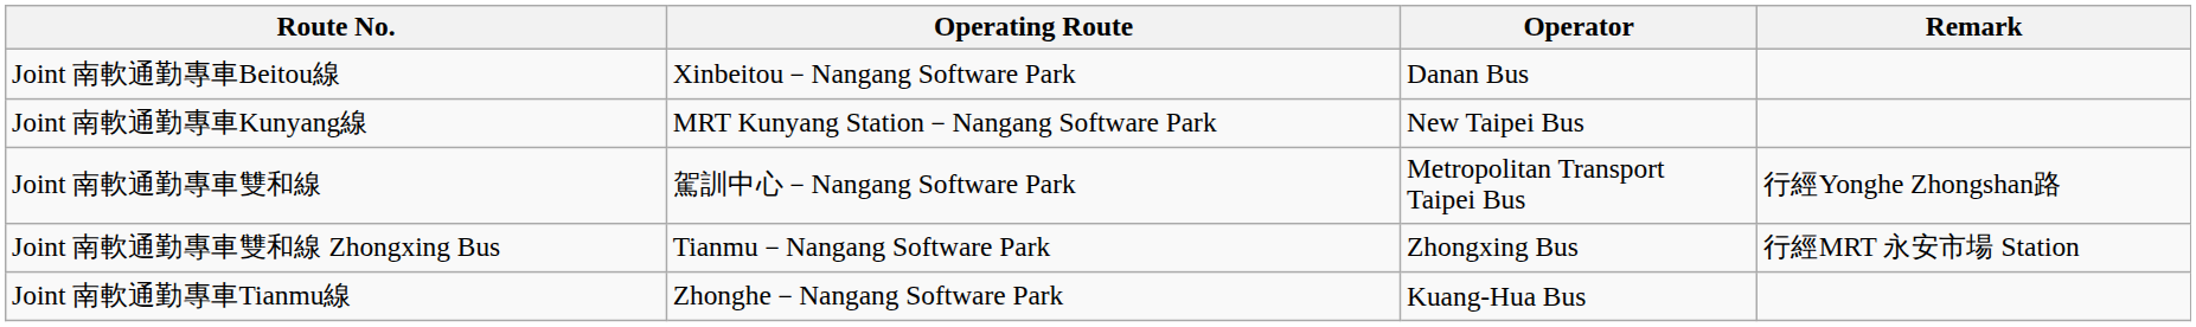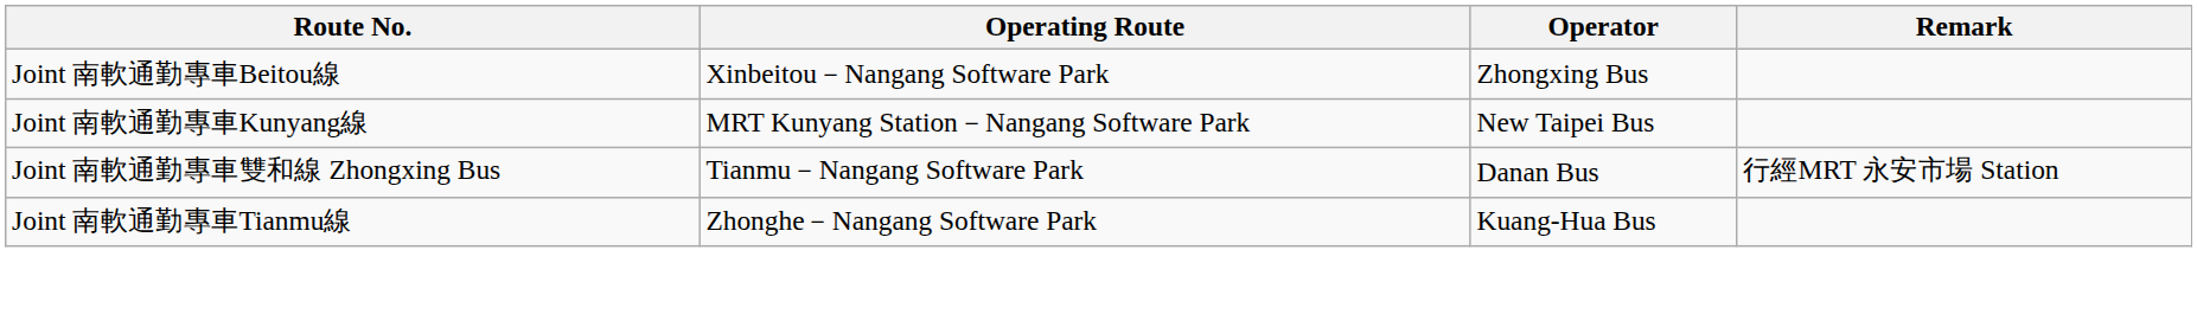Joint 南軟通勤專車Beitou線 | Operator: Danan Bus -> Zhongxing Bus
- row: Joint 南軟通勤專車雙和線 | 駕訓中心－Nangang Software Park | Metropolitan Transport Taipei Bus | 行經Yonghe Zhongshan路
Joint 南軟通勤專車雙和線 Zhongxing Bus | Operator: Zhongxing Bus -> Danan Bus
